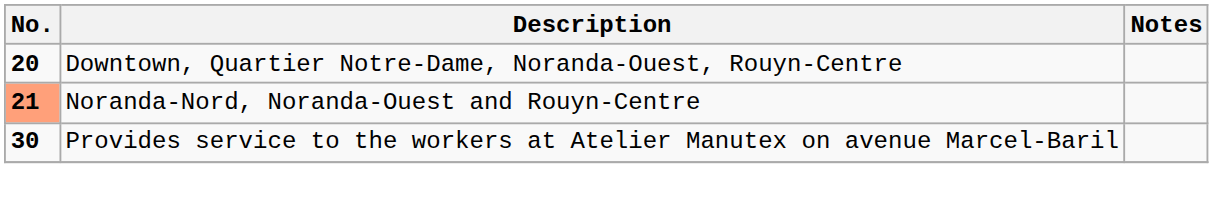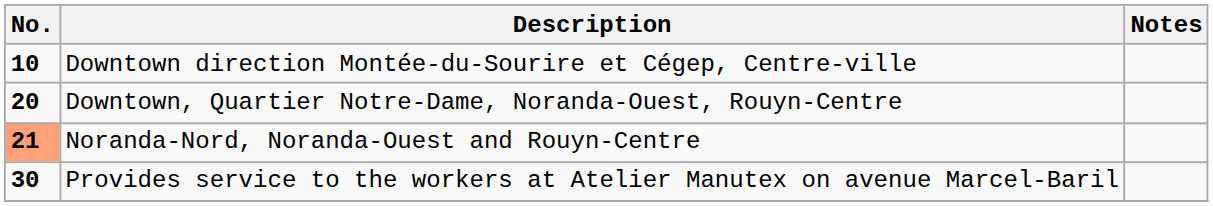+ row: 10 | Downtown direction Montée-du-Sourire et Cégep, Centre-ville
